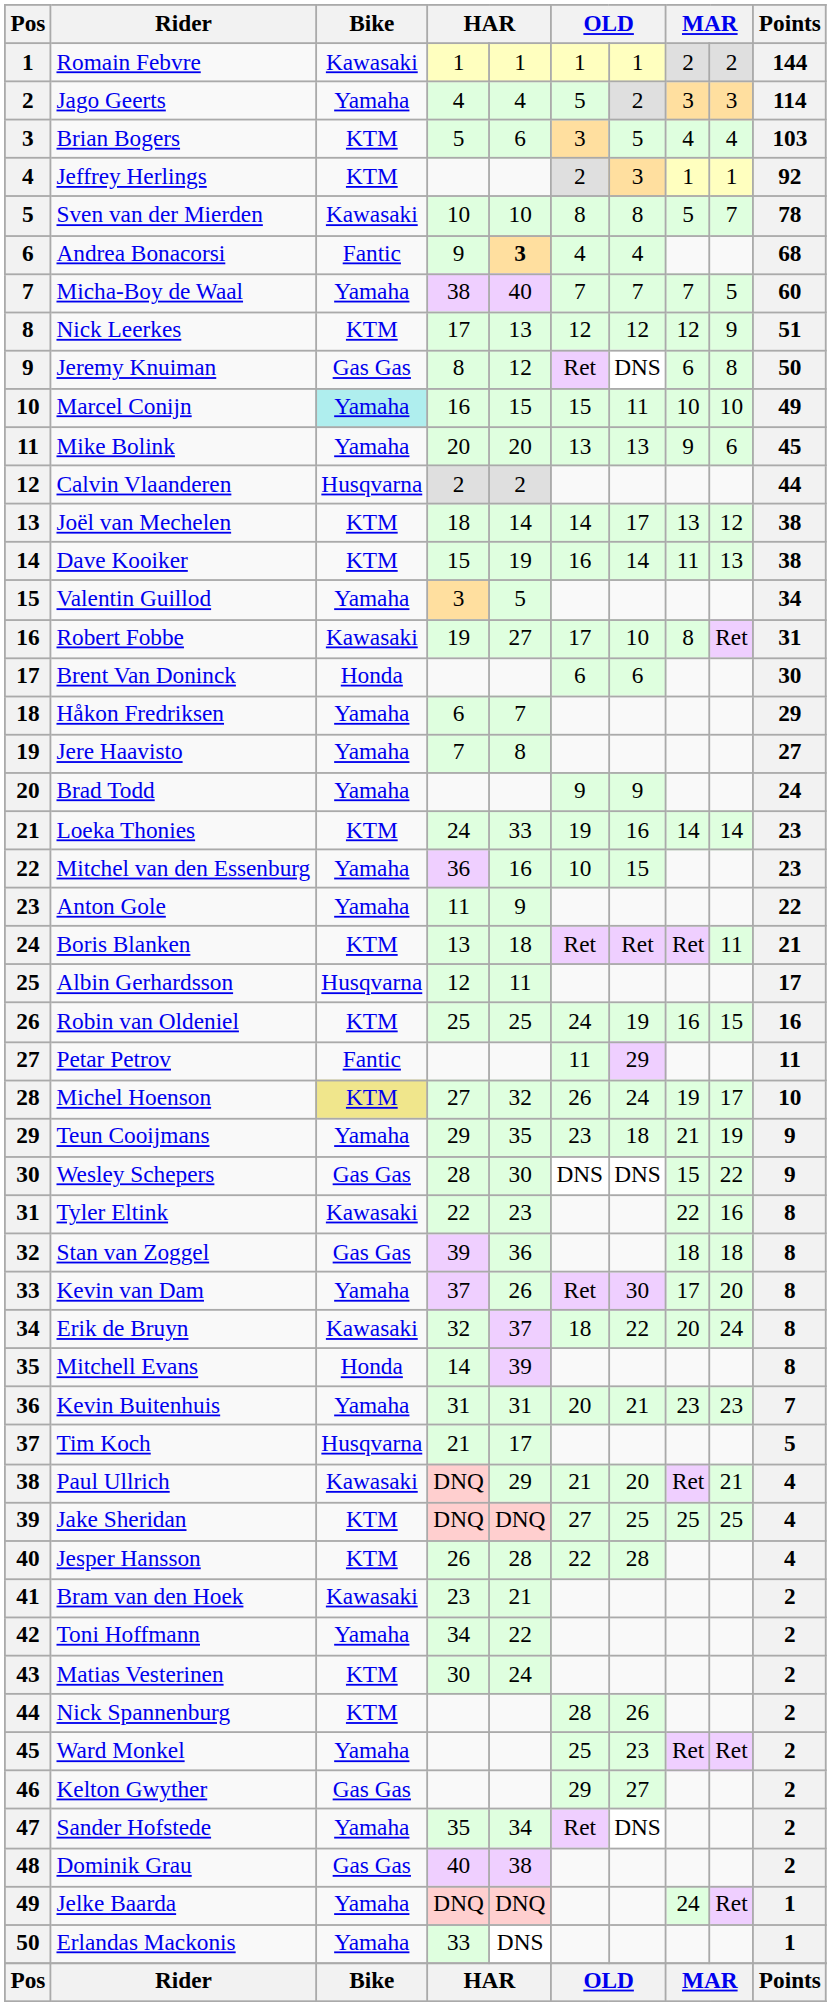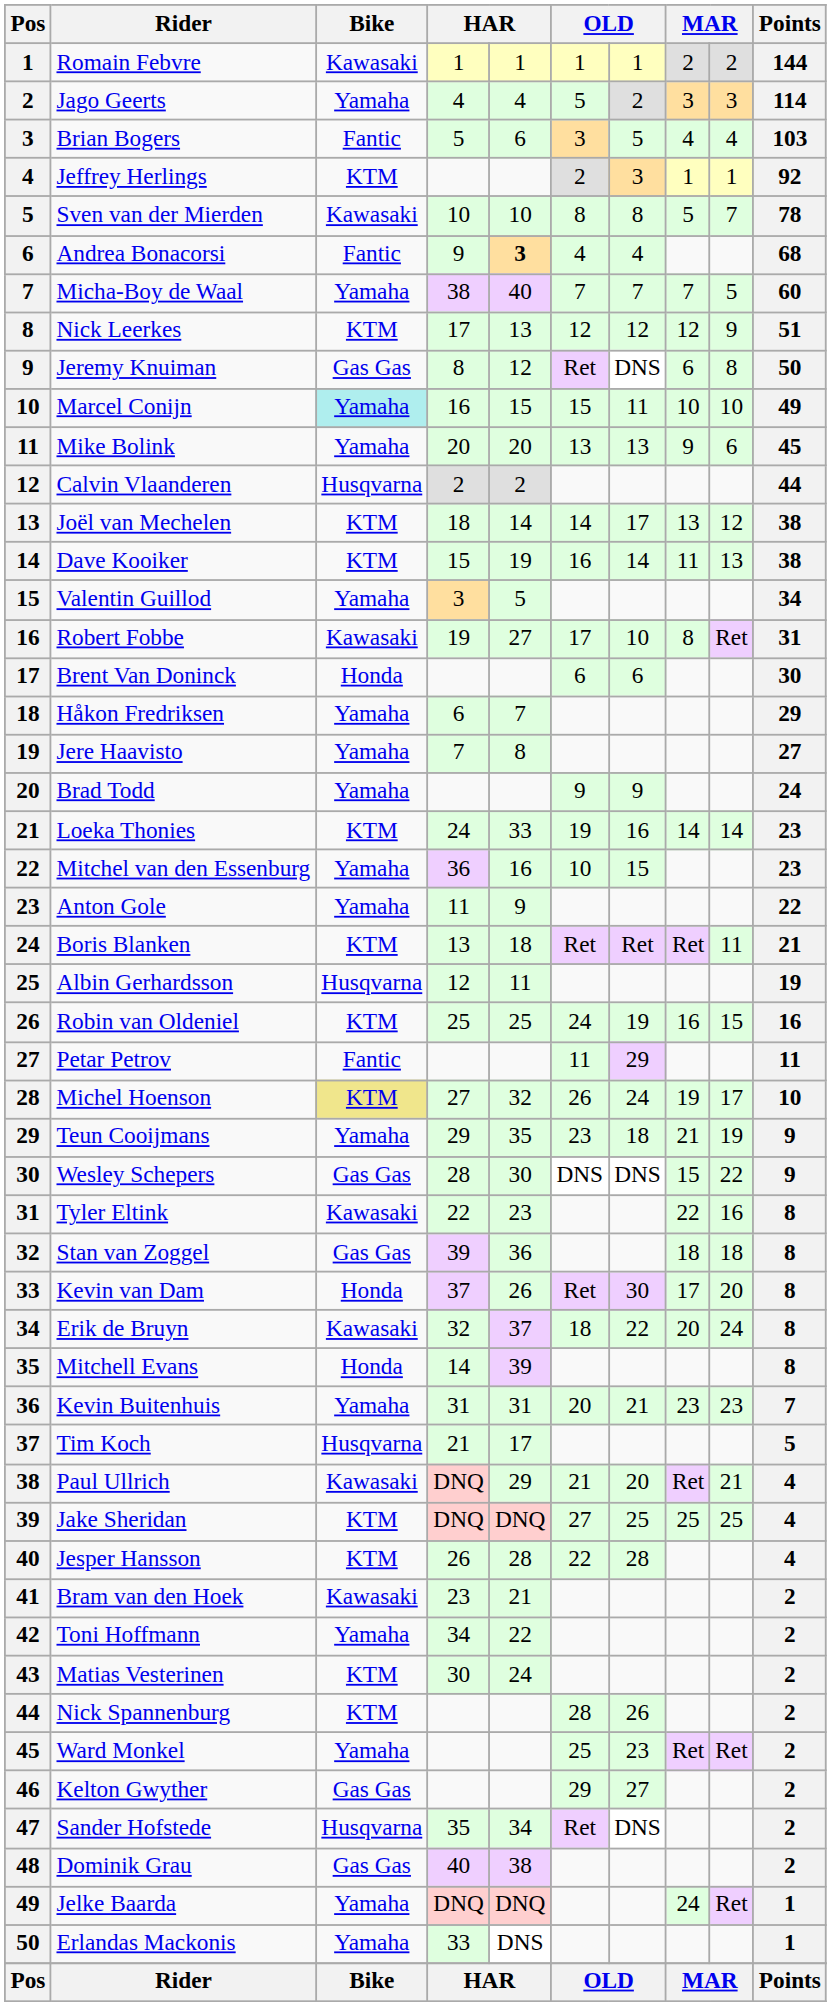Brian Bogers | Bike: KTM -> Fantic
Albin Gerhardsson | Points: 17 -> 19
Kevin van Dam | Bike: Yamaha -> Honda
Sander Hofstede | Bike: Yamaha -> Husqvarna
